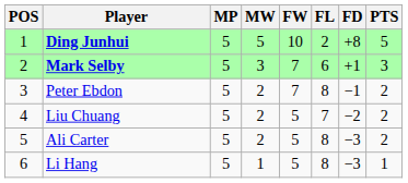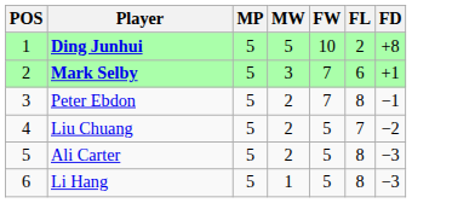- column: PTS | 5 | 3 | 2 | 2 | 2 | 1
